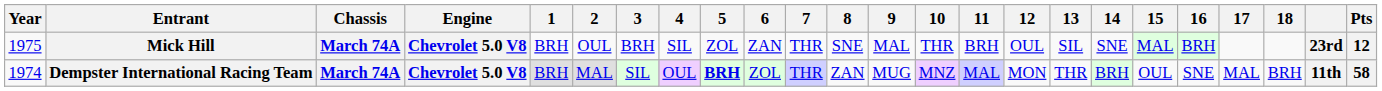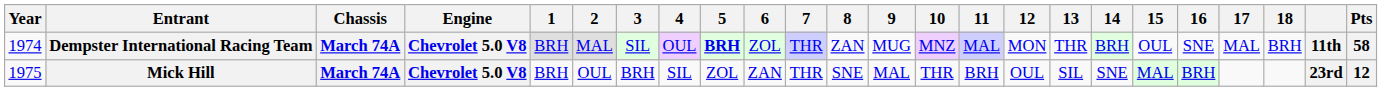rows swapped: Dempster International Racing Team <-> Mick Hill
